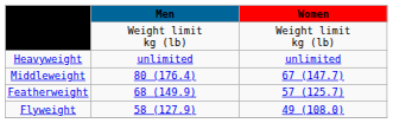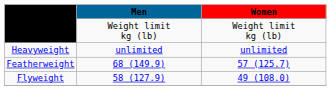- row: Middleweight | 80 (176.4) | 67 (147.7)
